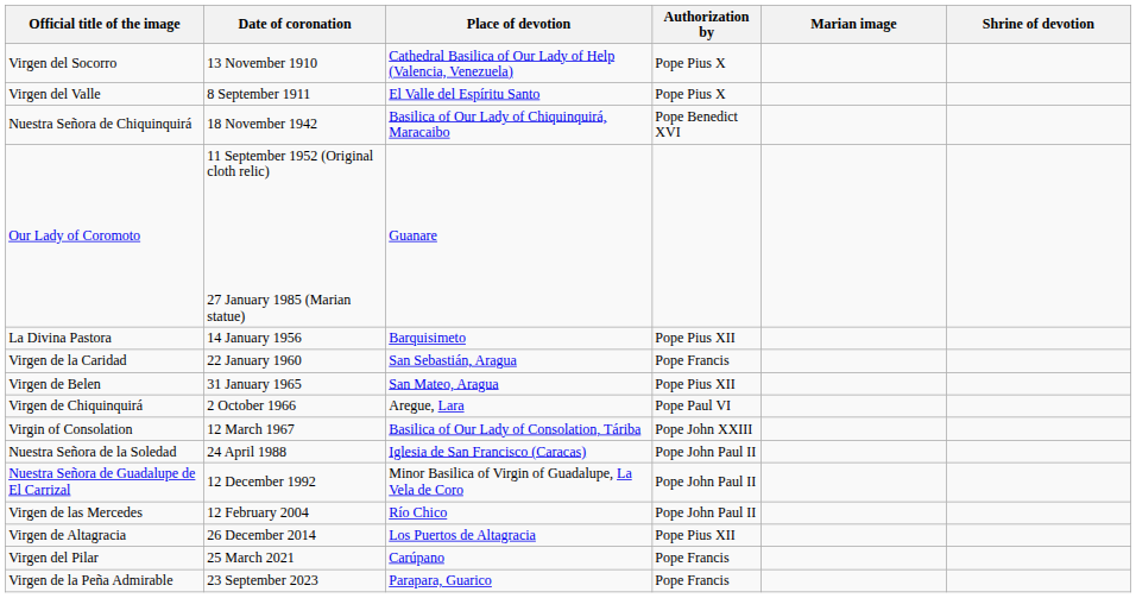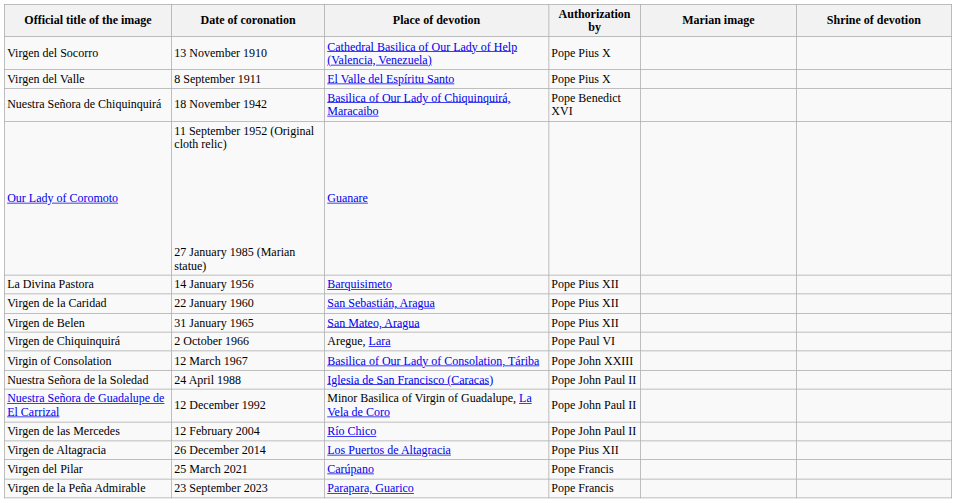Virgen de la Caridad | Authorization by: Pope Francis -> Pope Pius XII
